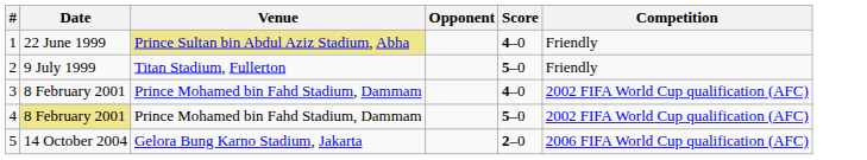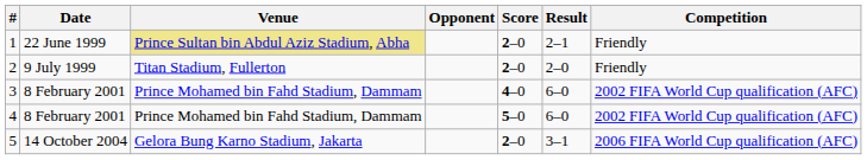+ column: Result | 2–1 | 2–0 | 6–0 | 6–0 | 3–1
1 | Score: 4–0 -> 2–0
2 | Score: 5–0 -> 2–0
4 | Date: khaki background -> no background
